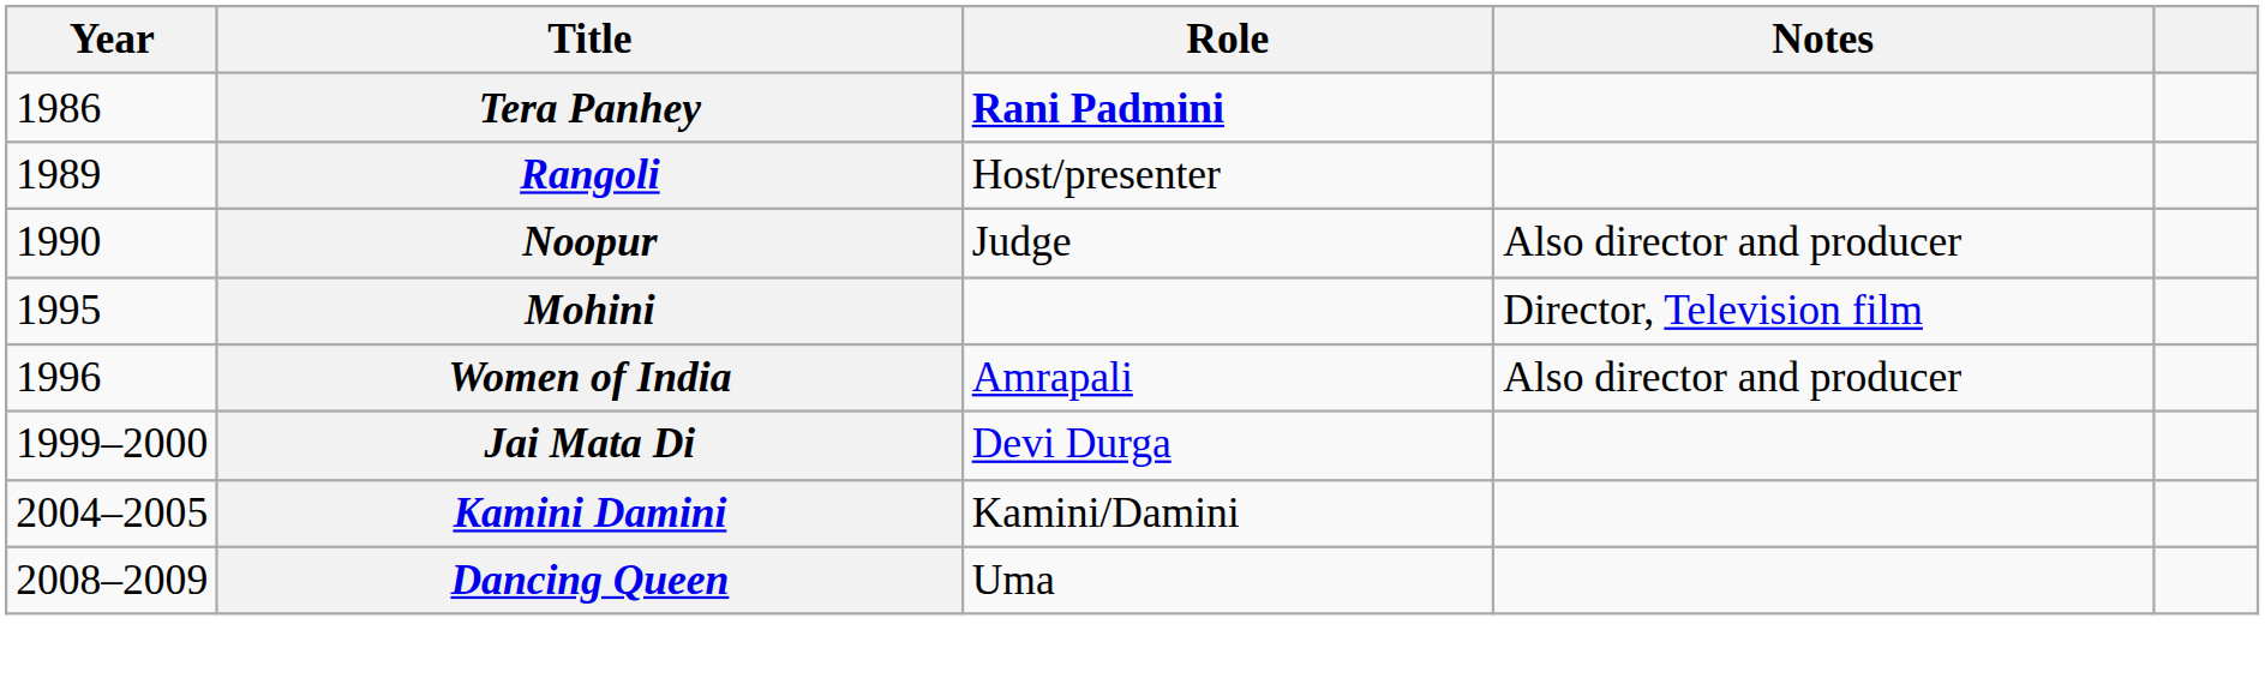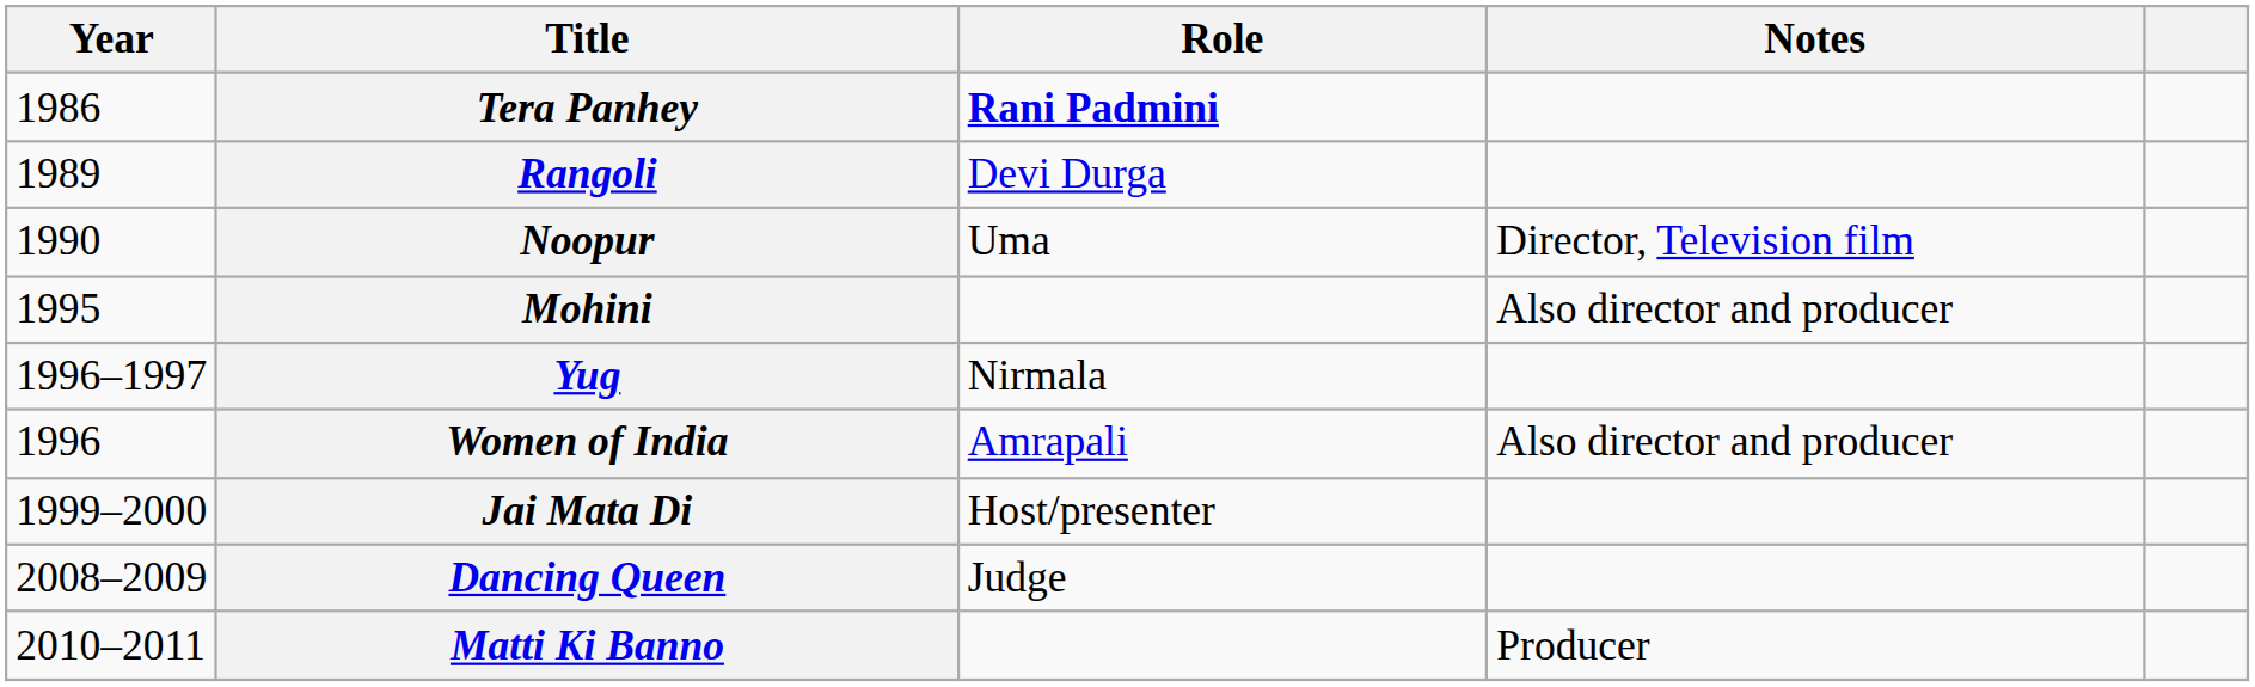Rangoli | Role: Host/presenter -> Devi Durga
Noopur | Role: Judge -> Uma
Noopur | Notes: Also director and producer -> Director, Television film
Mohini | Notes: Director, Television film -> Also director and producer
+ row: 1996–1997 | Yug | Nirmala
Jai Mata Di | Role: Devi Durga -> Host/presenter
- row: 2004–2005 | Kamini Damini | Kamini/Damini
Dancing Queen | Role: Uma -> Judge
+ row: 2010–2011 | Matti Ki Banno | Producer
